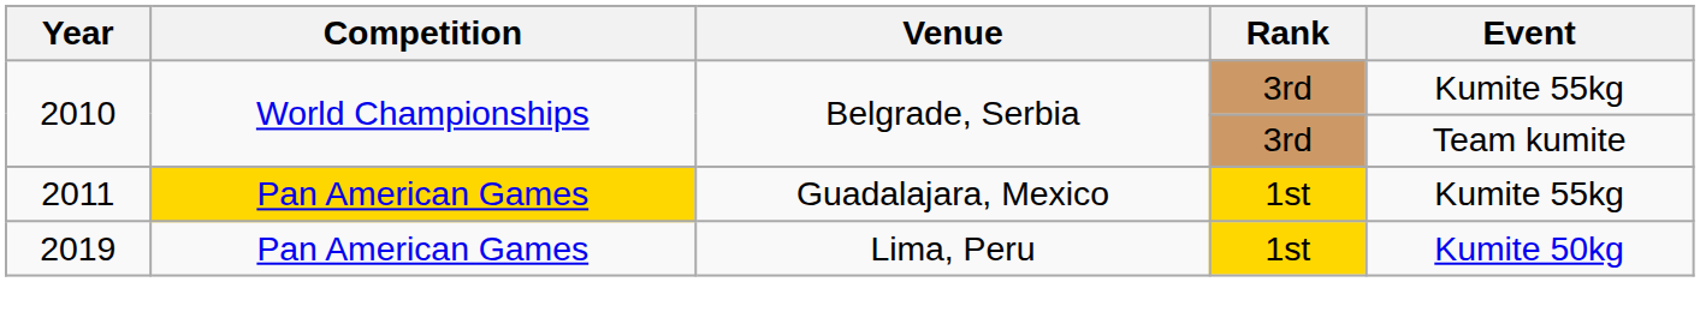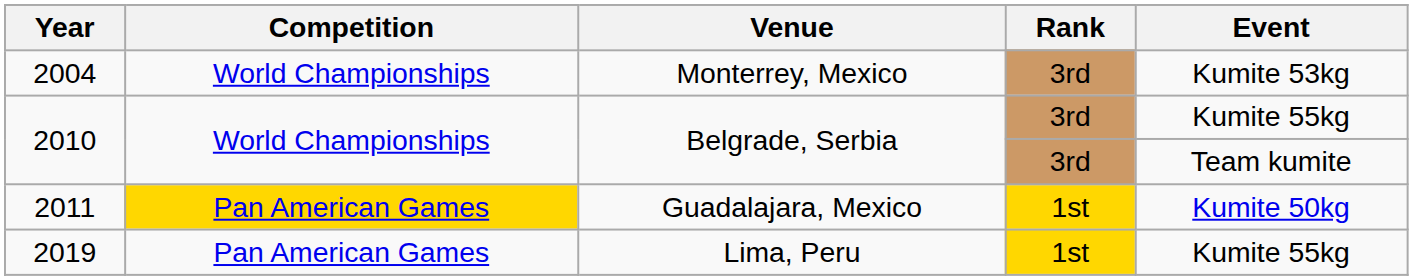+ row: 2004 | World Championships | Monterrey, Mexico | 3rd | Kumite 53kg
2011 | Event: Kumite 55kg -> Kumite 50kg
2019 | Event: Kumite 50kg -> Kumite 55kg
